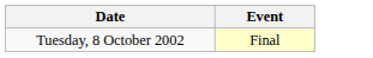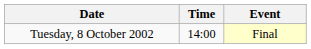+ column: Time | 14:00
